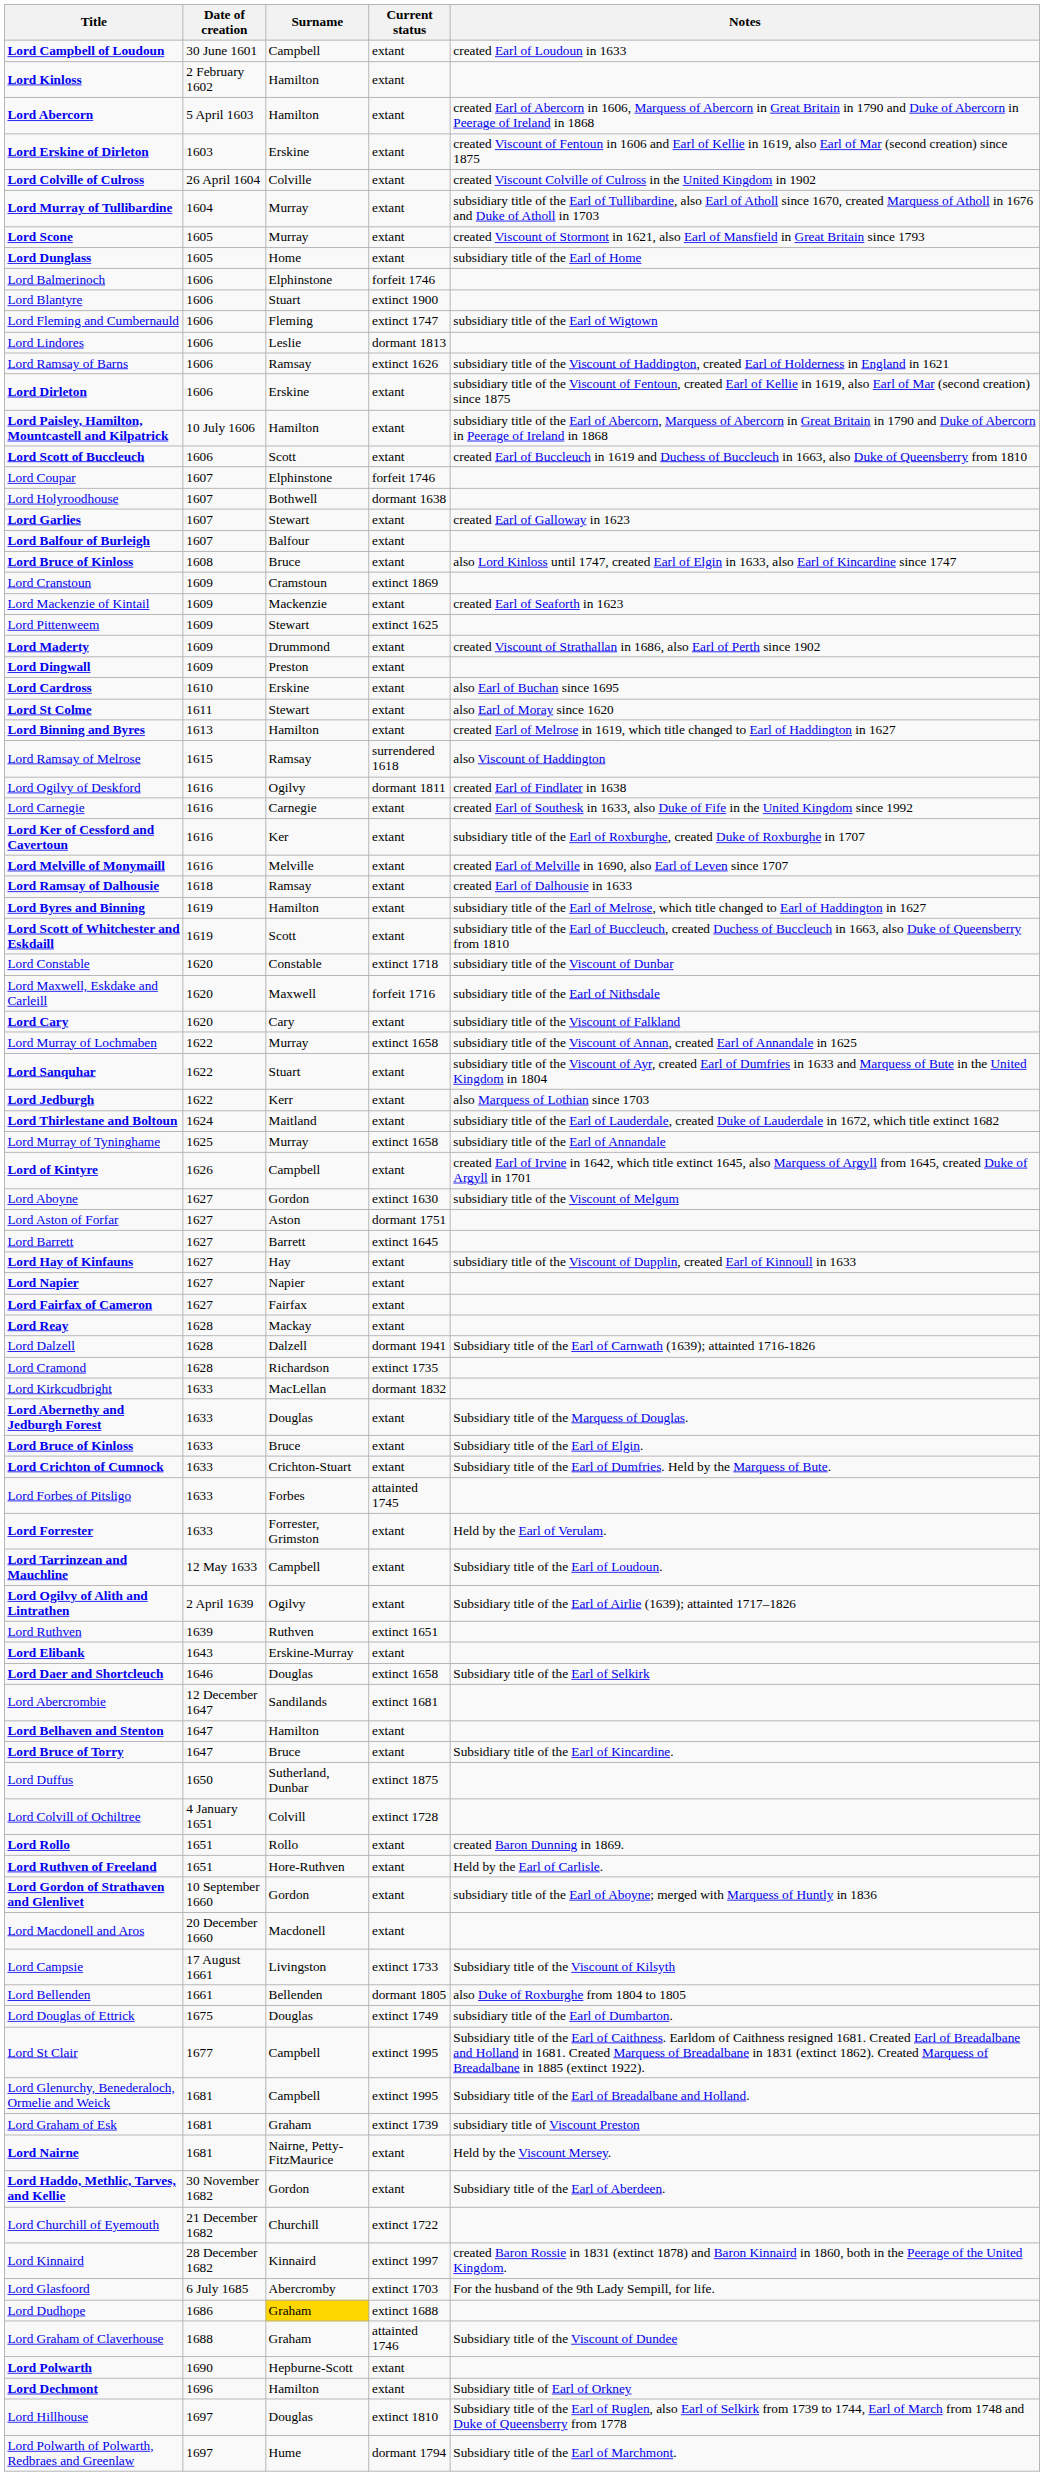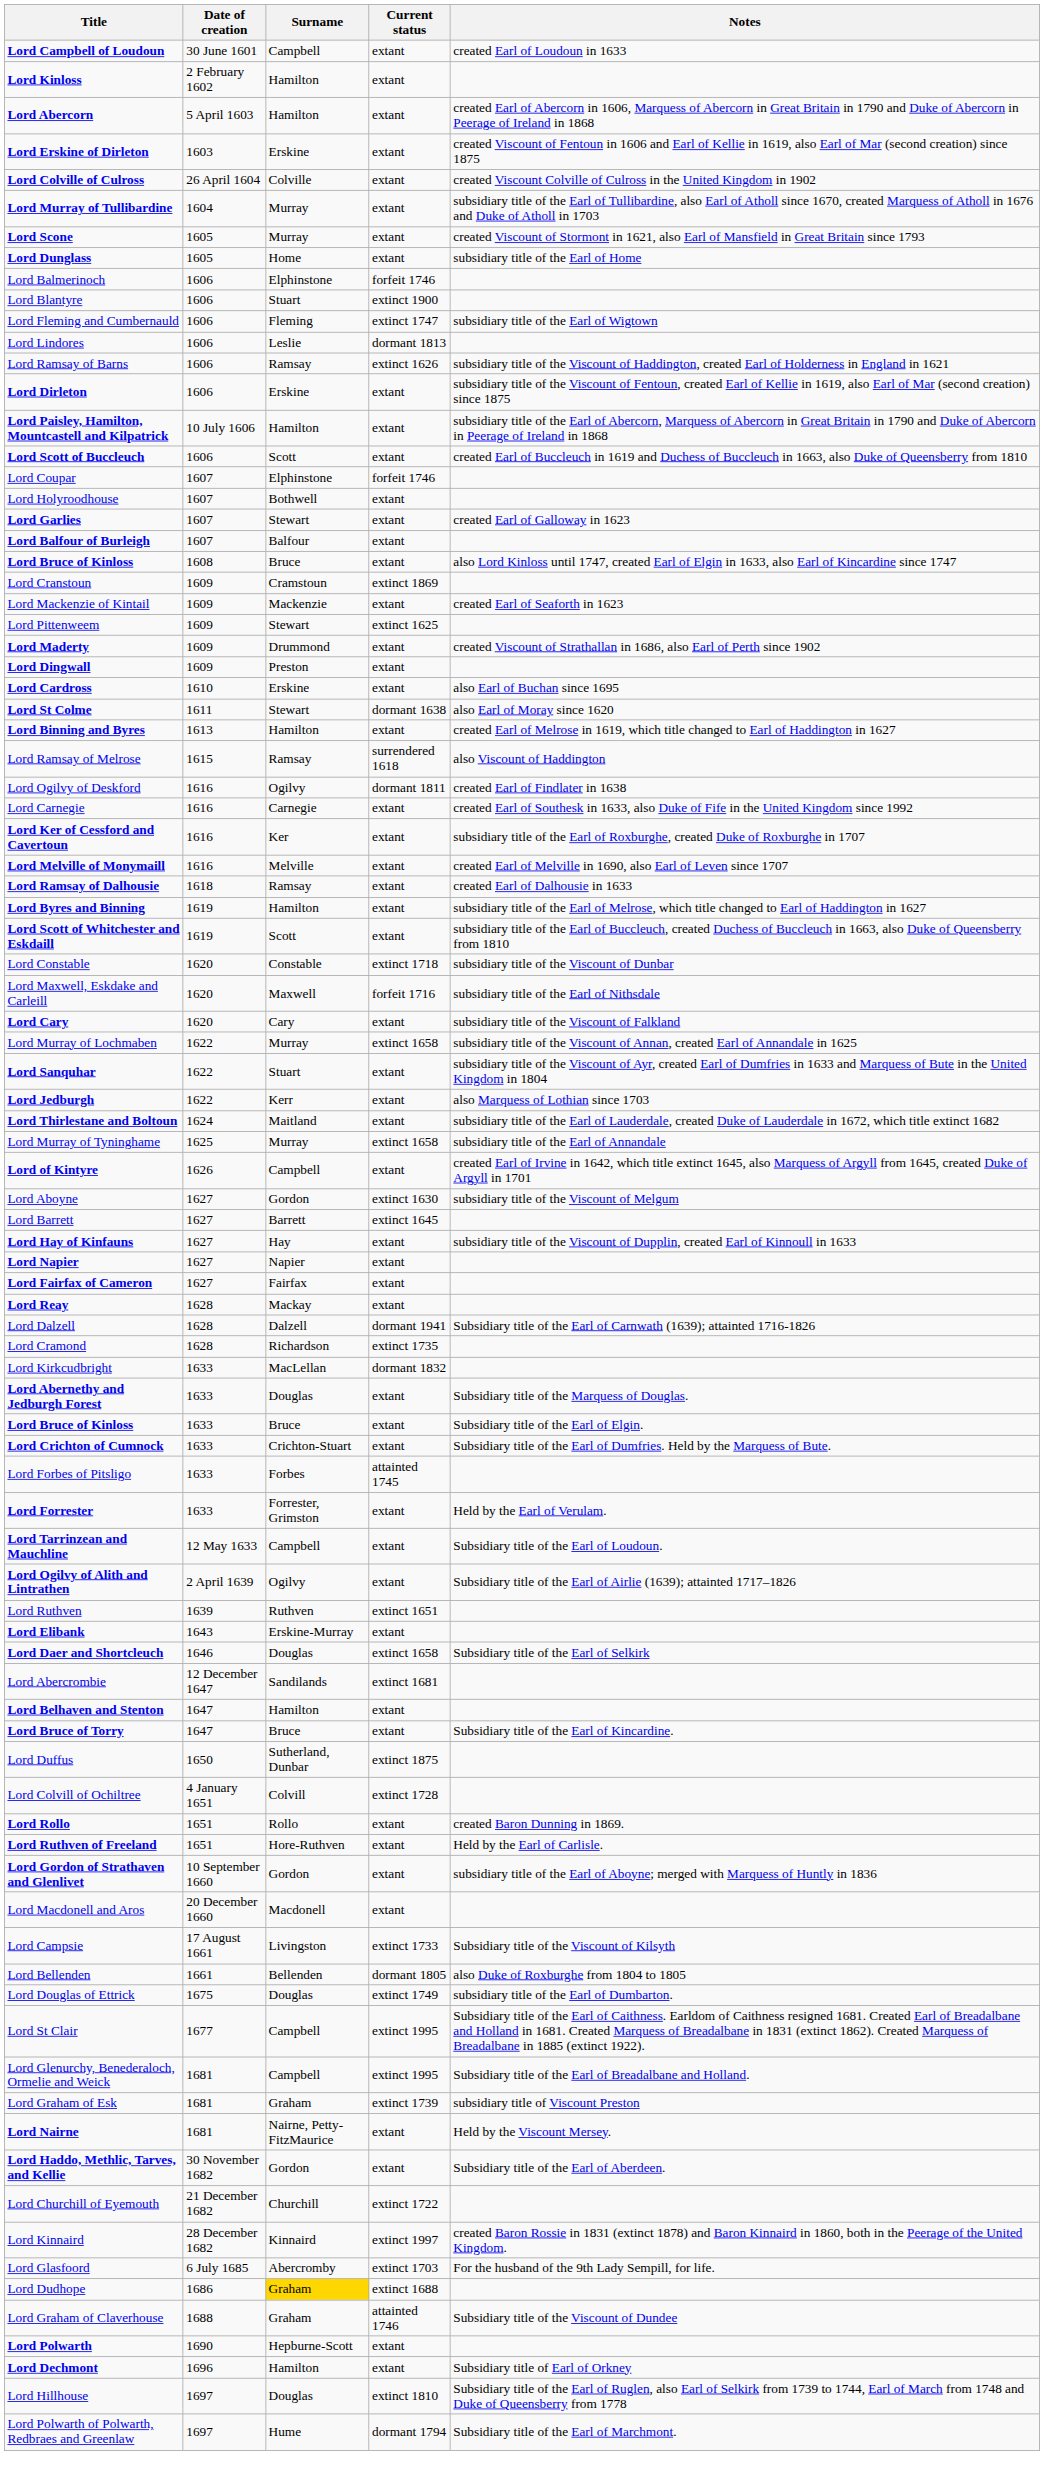Lord Holyroodhouse | Current status: dormant 1638 -> extant
Lord St Colme | Current status: extant -> dormant 1638
- row: Lord Aston of Forfar | 1627 | Aston | dormant 1751
